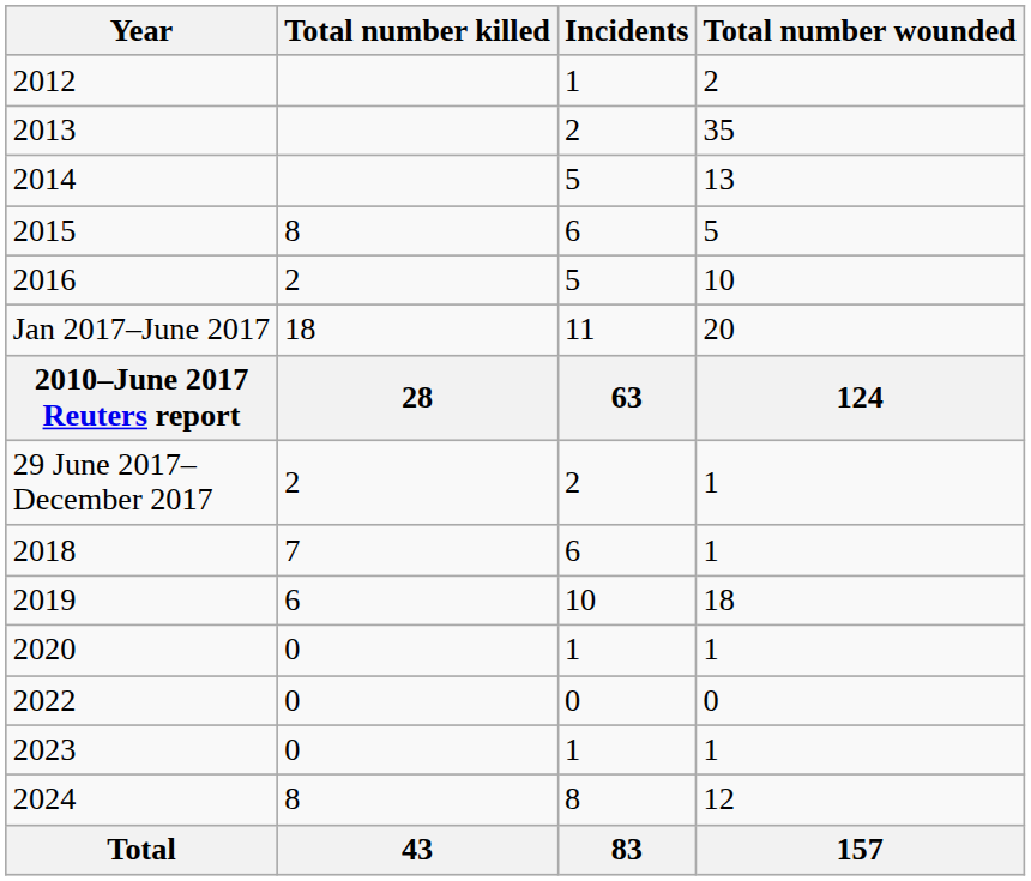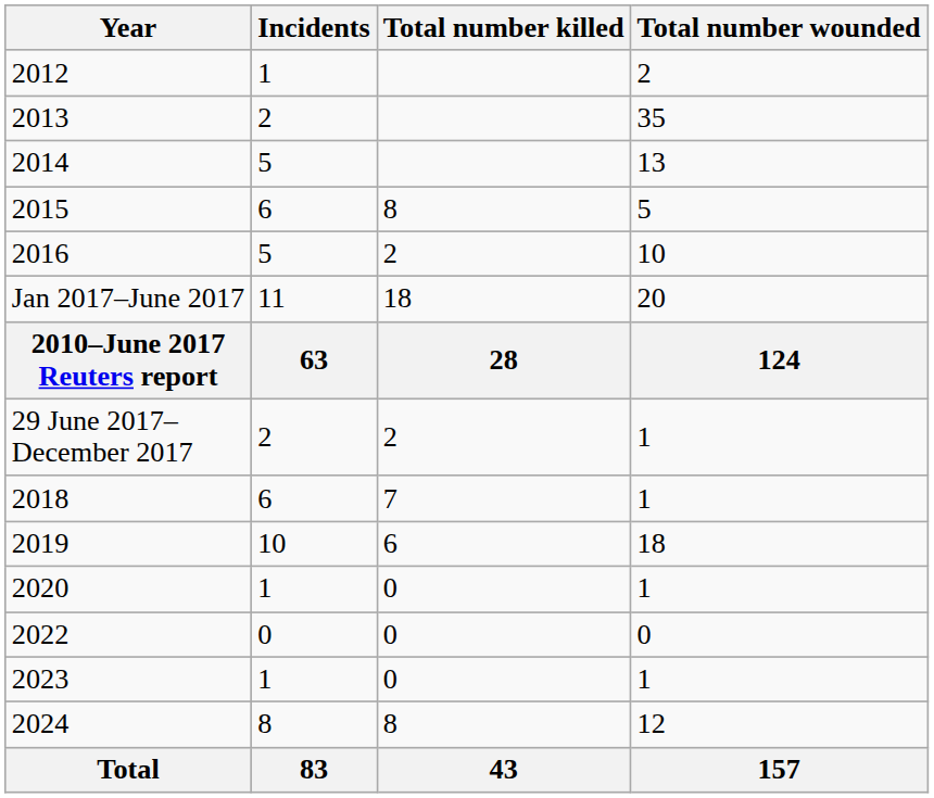columns swapped: Incidents <-> Total number killed
